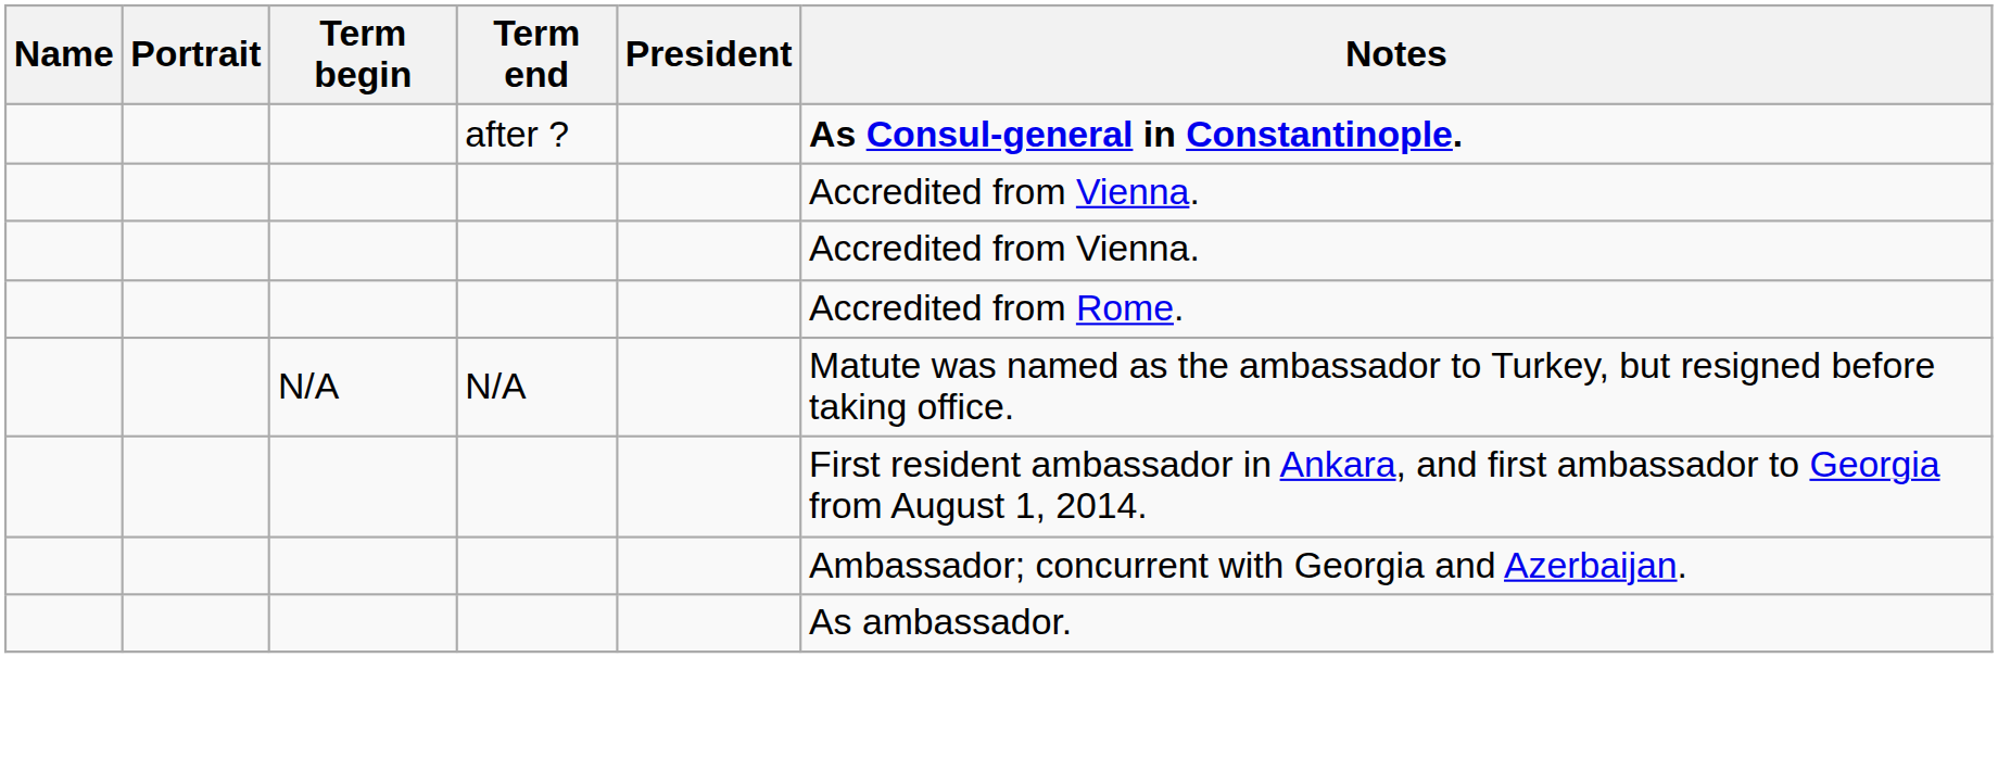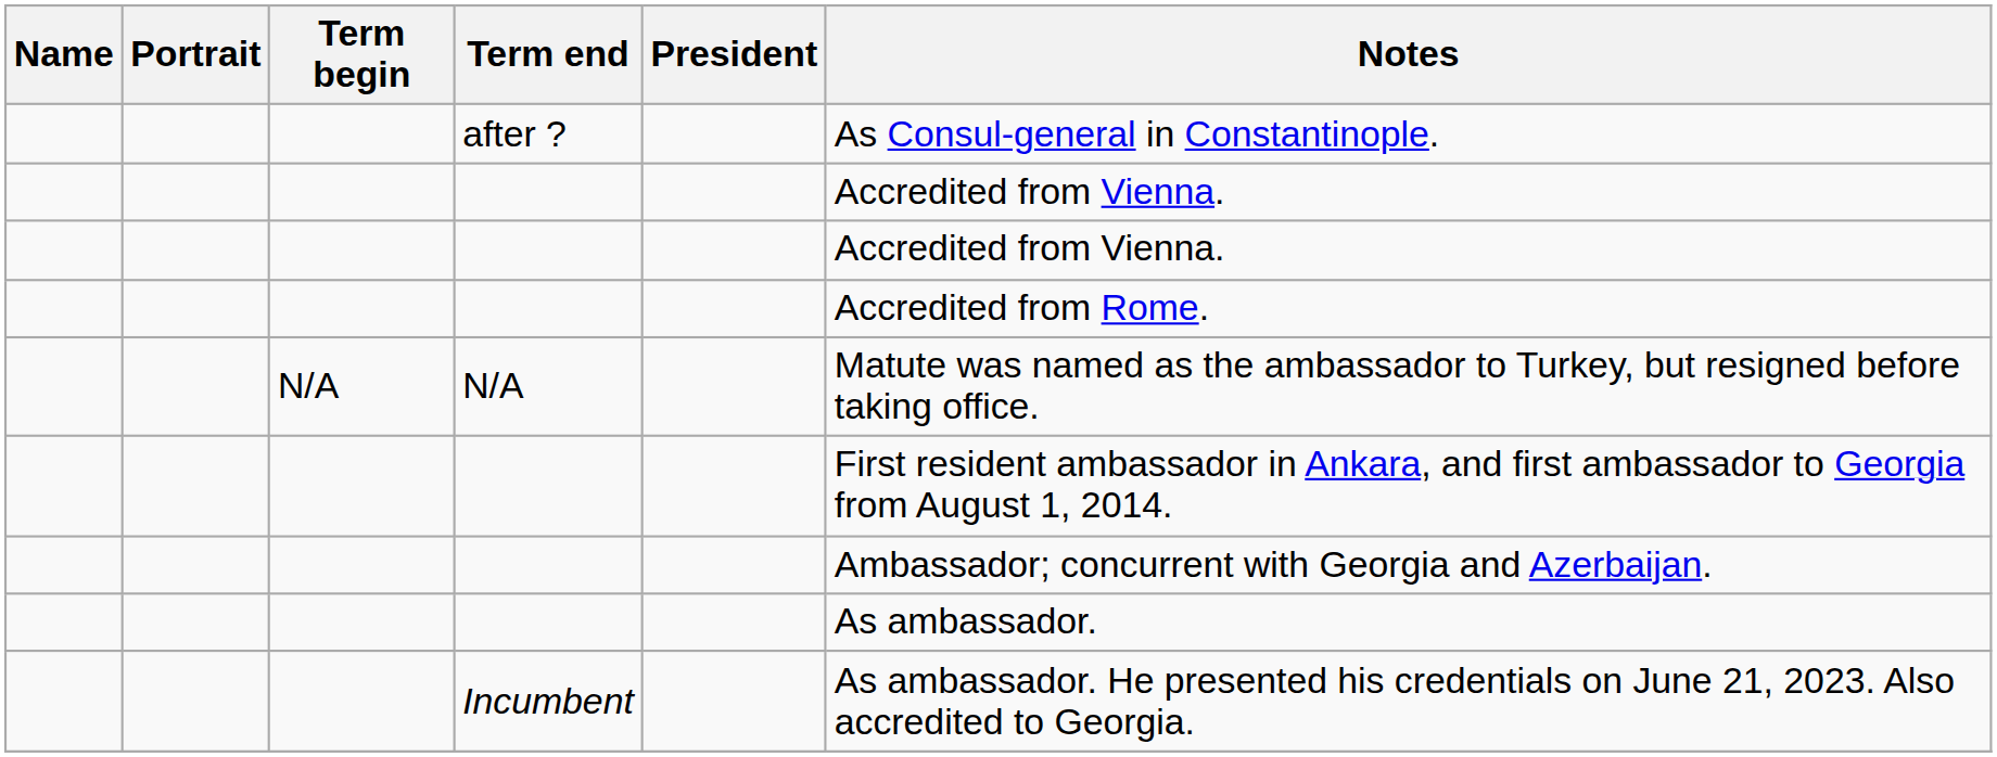after ? | Notes: bold -> normal
+ row: Incumbent | As ambassador. He presented his credentials on June 21, 2023. Also accredited to Georgia.
